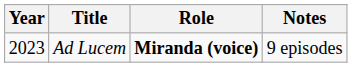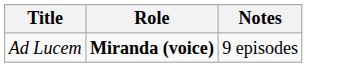- column: Year | 2023
